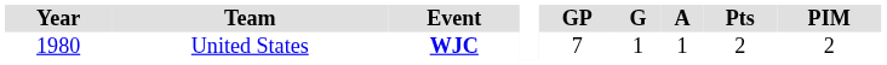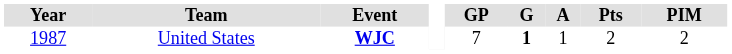United States | Year: 1980 -> 1987
United States | G: normal -> bold
